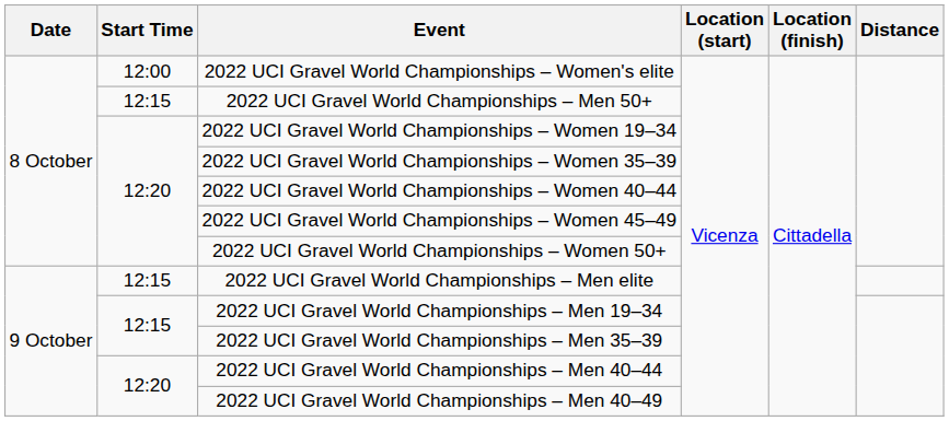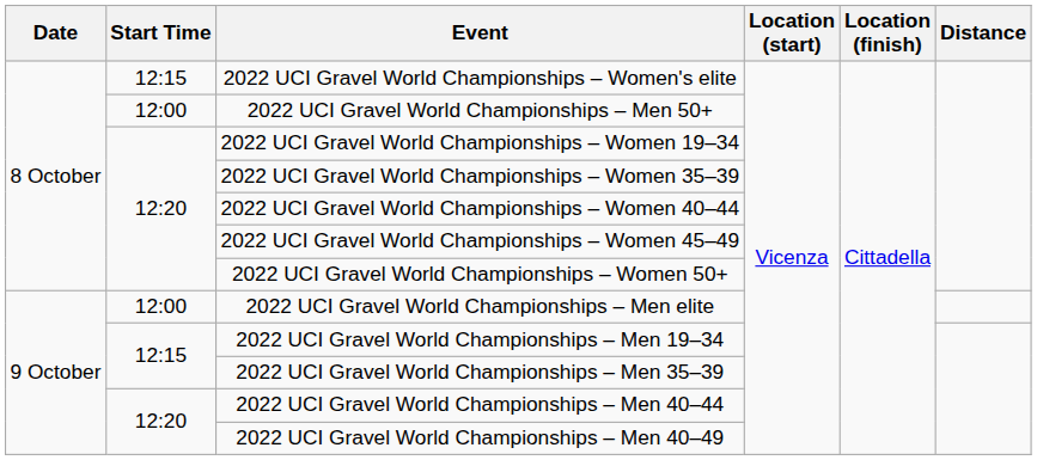2022 UCI Gravel World Championships – Women's elite | Start Time: 12:00 -> 12:15
2022 UCI Gravel World Championships – Men 50+ | Start Time: 12:15 -> 12:00
2022 UCI Gravel World Championships – Men elite | Start Time: 12:15 -> 12:00
